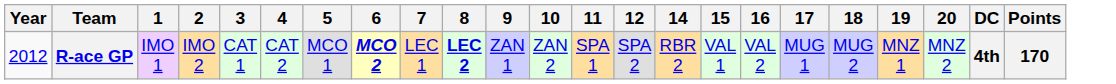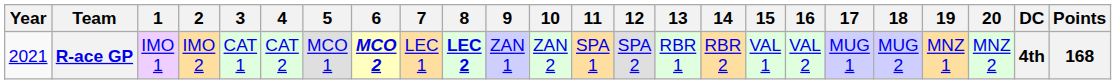+ column: 13 | RBR 1
R-ace GP | Year: 2012 -> 2021
R-ace GP | Points: 170 -> 168
